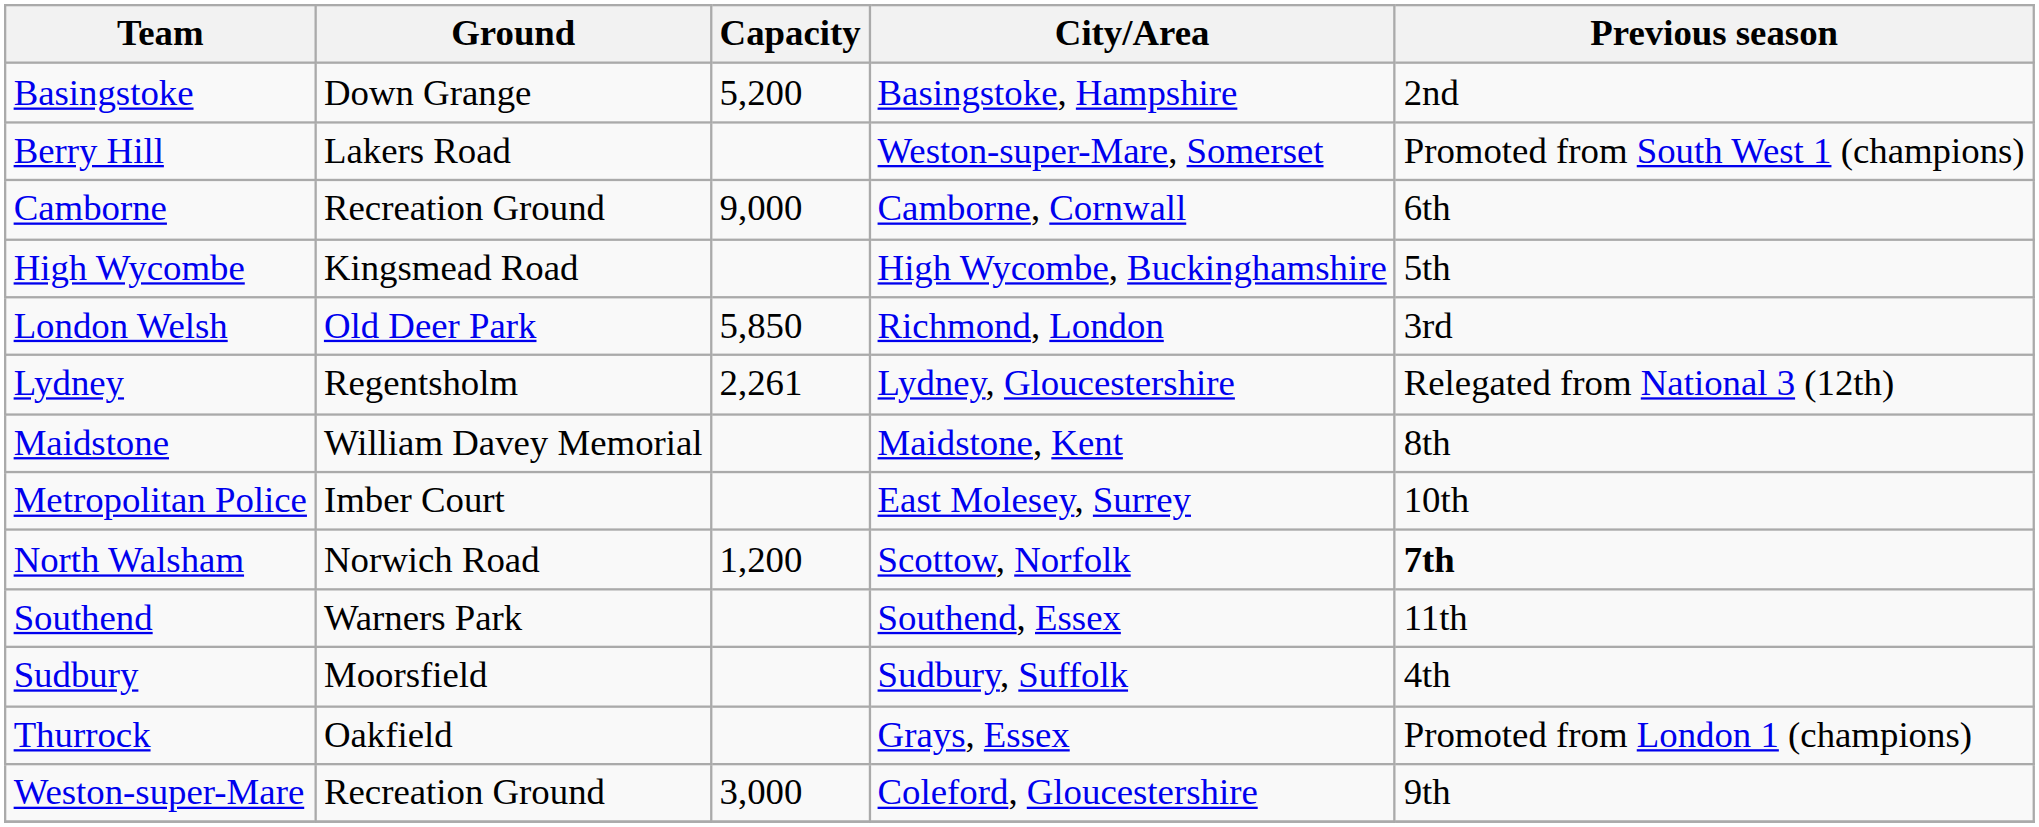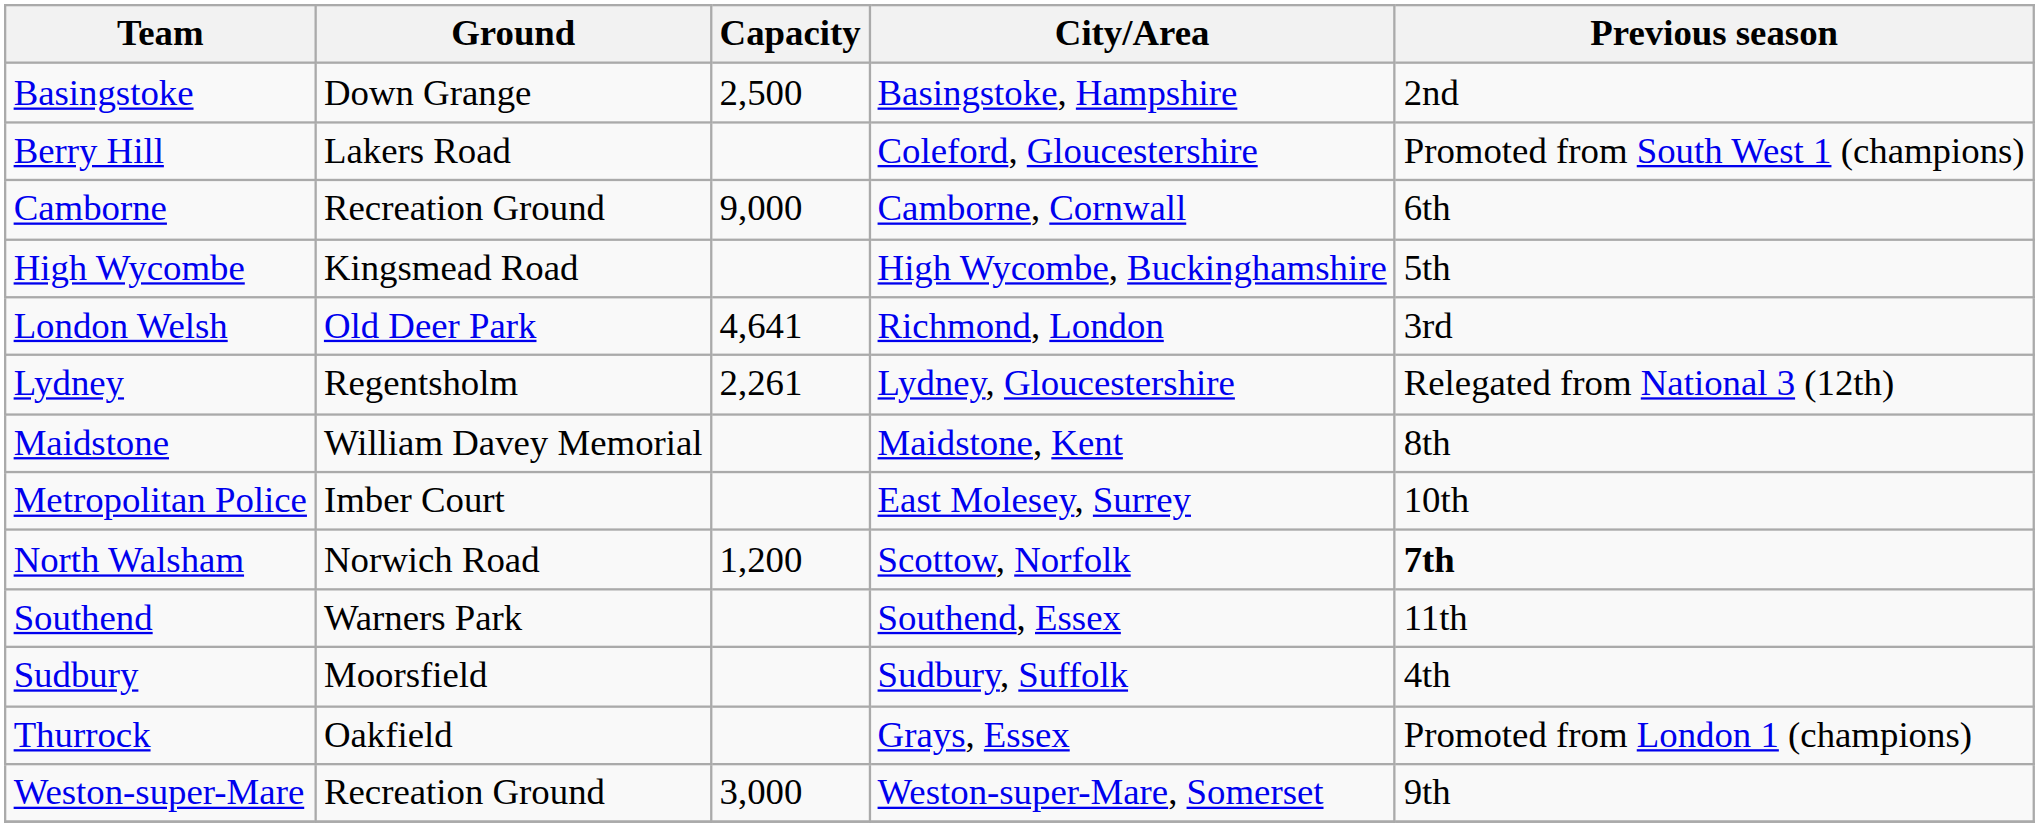Basingstoke | Capacity: 5,200 -> 2,500
Berry Hill | City/Area: Weston-super-Mare, Somerset -> Coleford, Gloucestershire
London Welsh | Capacity: 5,850 -> 4,641
Weston-super-Mare | City/Area: Coleford, Gloucestershire -> Weston-super-Mare, Somerset
